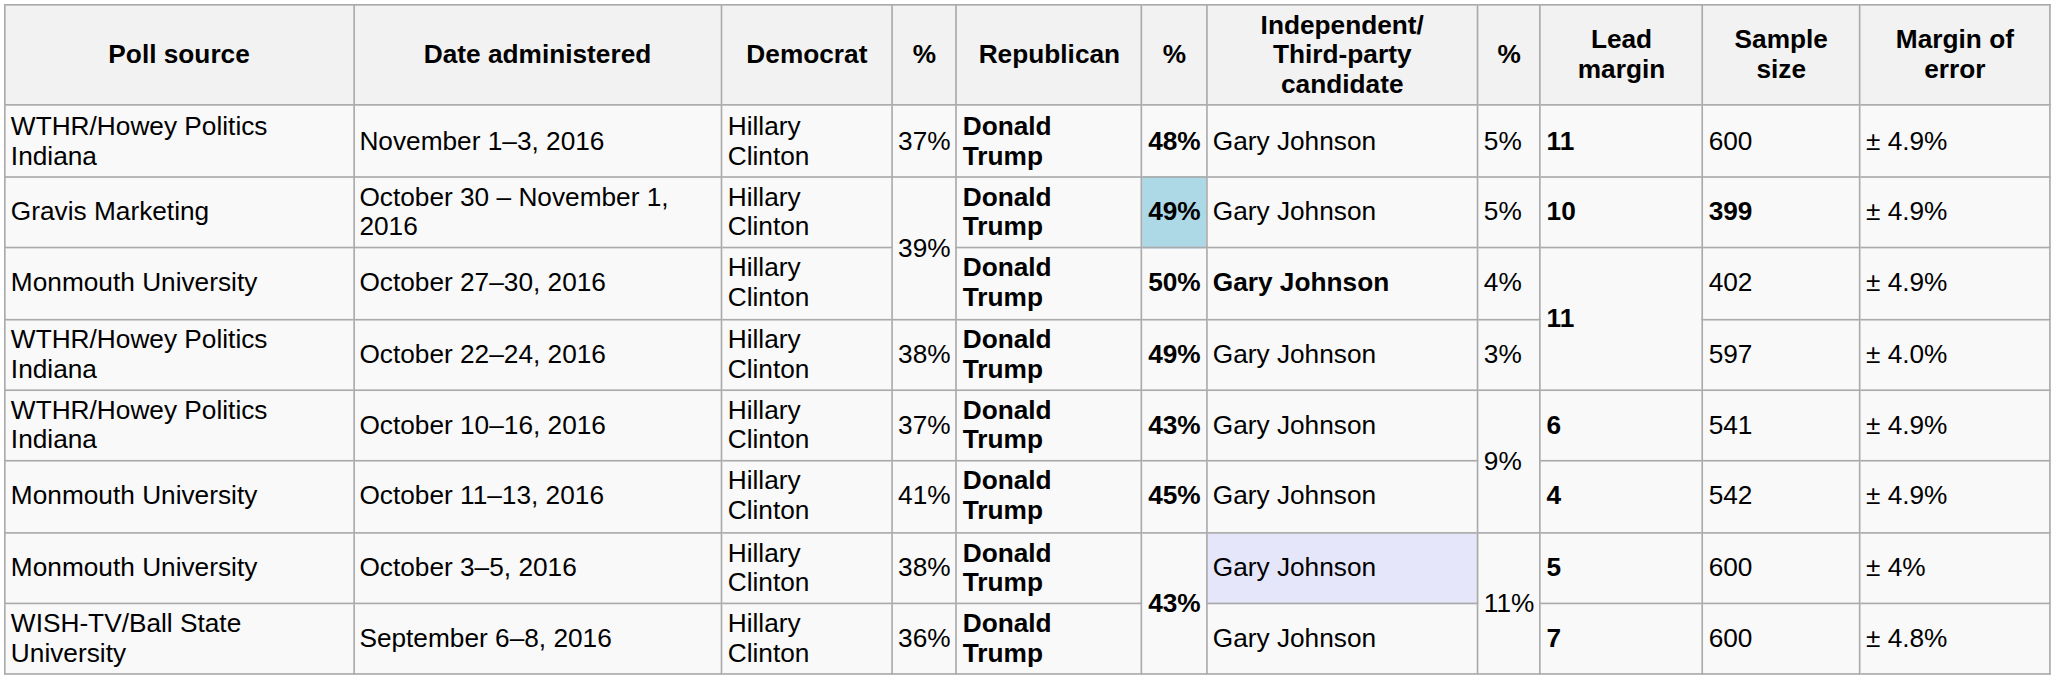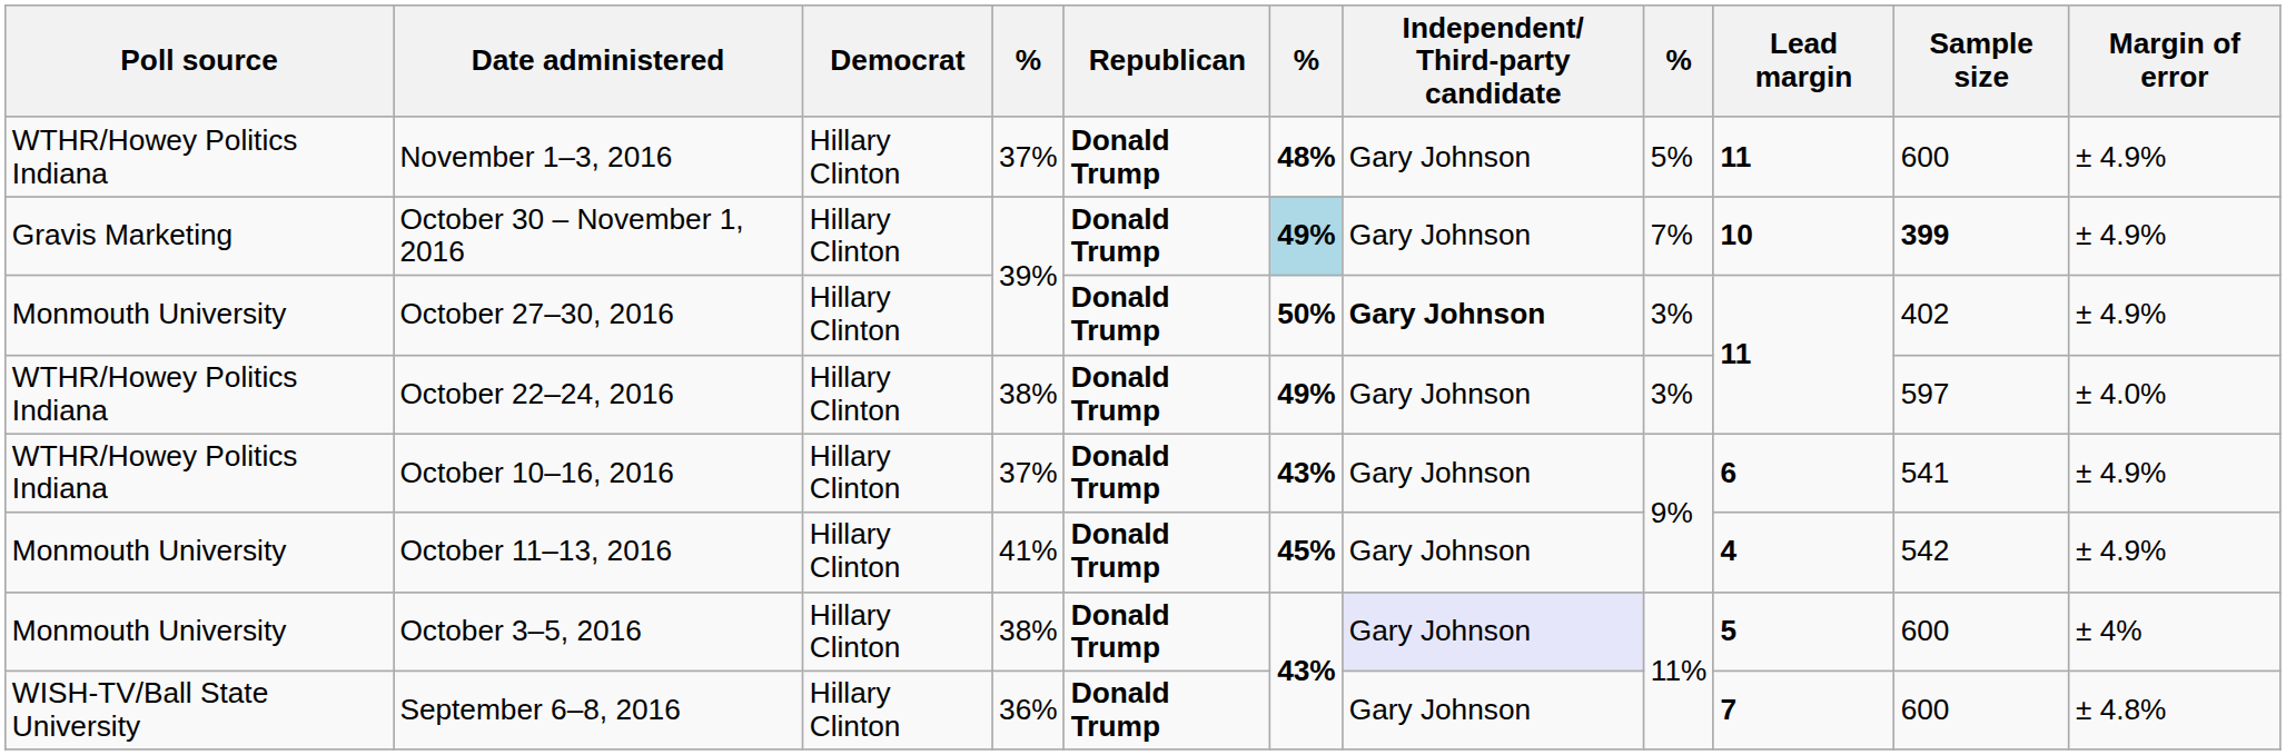October 30 – November 1, 2016 | column 8: 5% -> 7%
October 27–30, 2016 | column 8: 4% -> 3%
